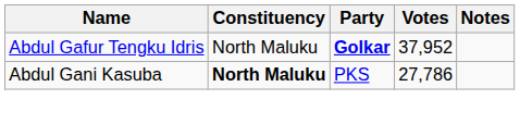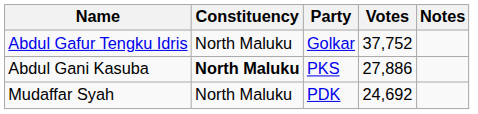Abdul Gafur Tengku Idris | Party: bold -> normal
Abdul Gafur Tengku Idris | Votes: 37,952 -> 37,752
Abdul Gani Kasuba | Votes: 27,786 -> 27,886
+ row: Mudaffar Syah | North Maluku | PDK | 24,692
